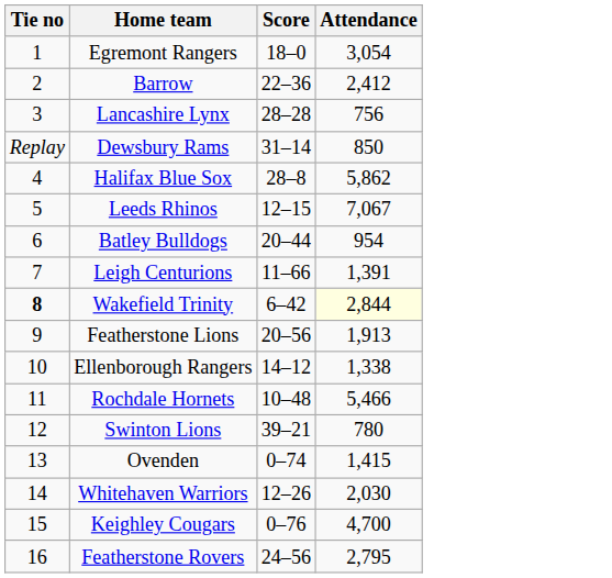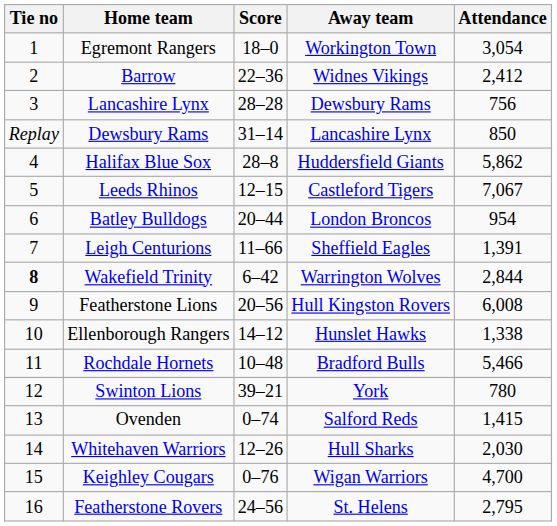+ column: Away team | Workington Town | Widnes Vikings | Dewsbury Rams | Lancashire Lynx | Huddersfield Giants | Castleford Tigers | London Broncos | Sheffield Eagles | Warrington Wolves | Hull Kingston Rovers | Hunslet Hawks | Bradford Bulls | York | Salford Reds | Hull Sharks | Wigan Warriors | St. Helens
Wakefield Trinity | Attendance: lightyellow background -> no background
Featherstone Lions | Attendance: 1,913 -> 6,008
